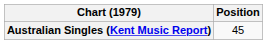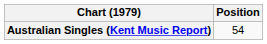Australian Singles (Kent Music Report) | Position: 45 -> 54
